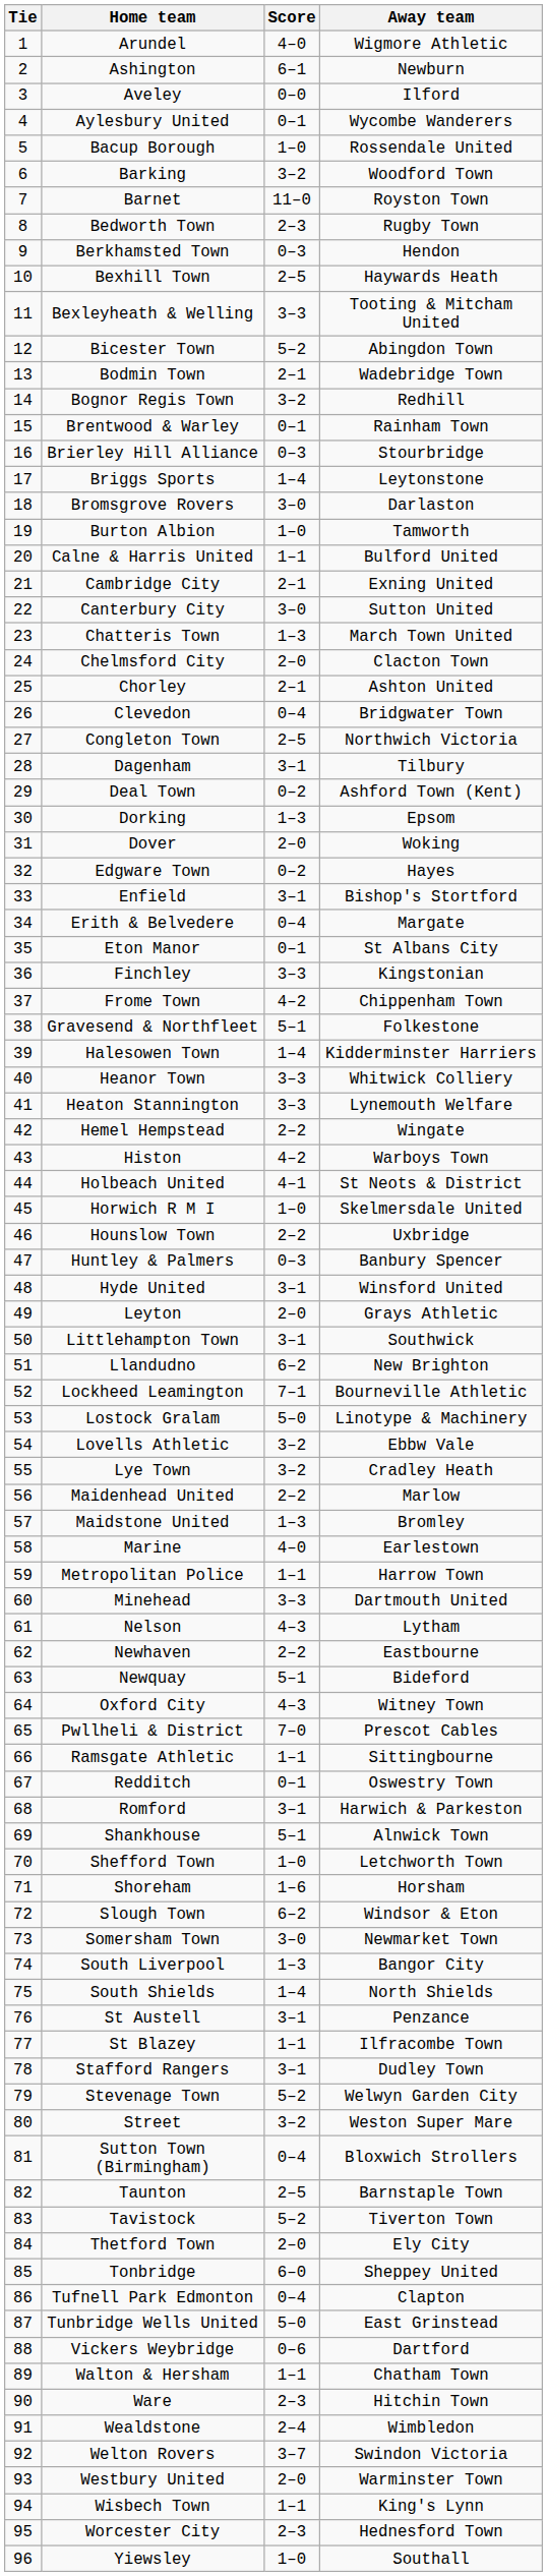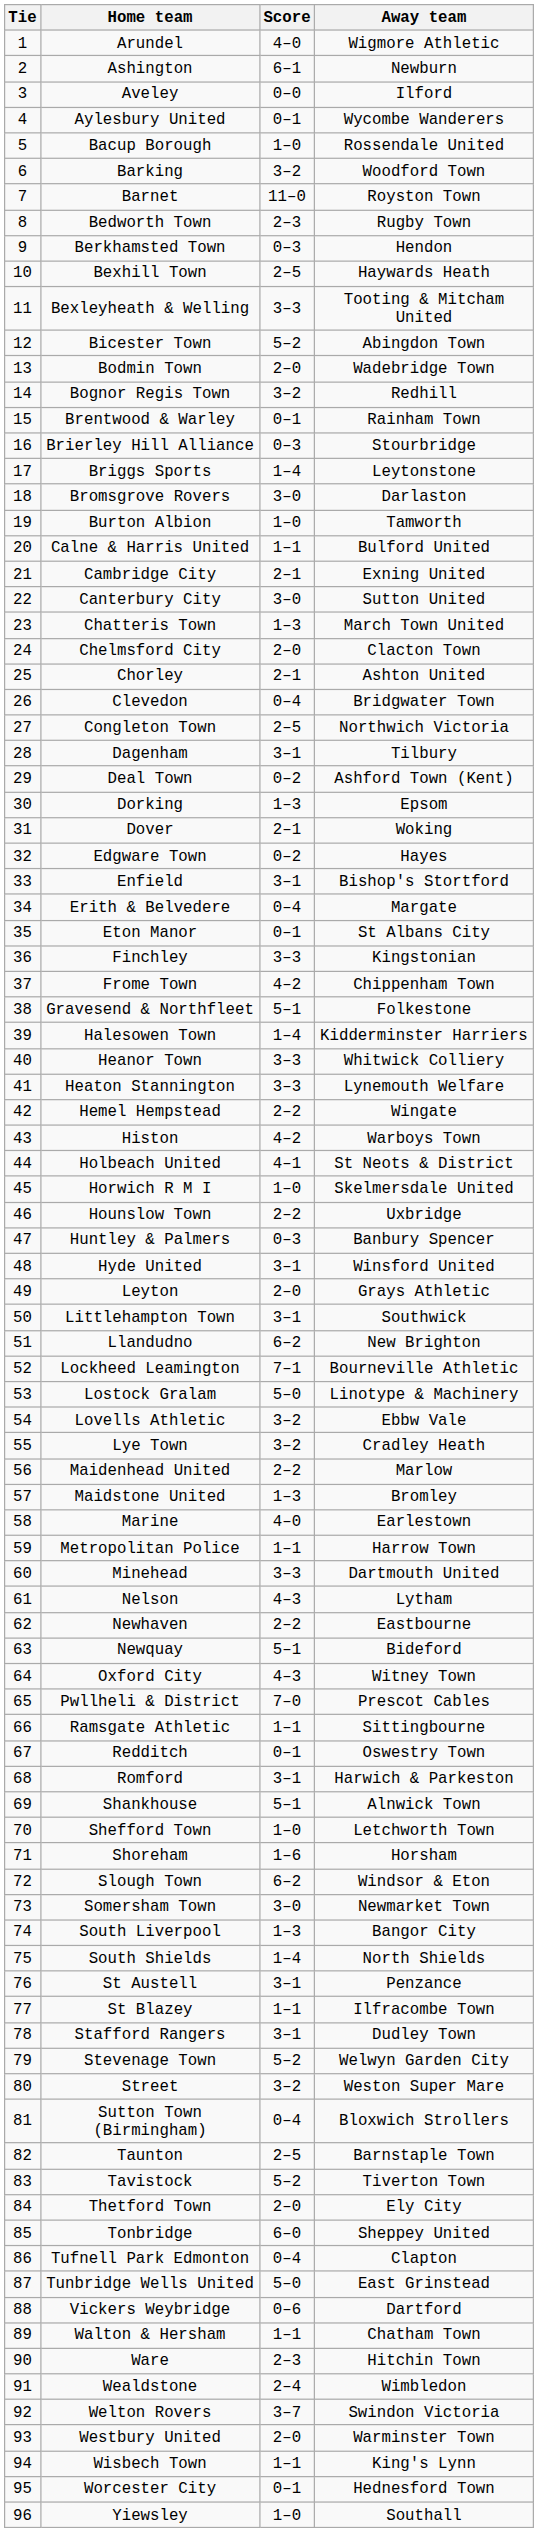Bodmin Town | Score: 2–1 -> 2–0
Dover | Score: 2–0 -> 2–1
Worcester City | Score: 2–3 -> 0–1
